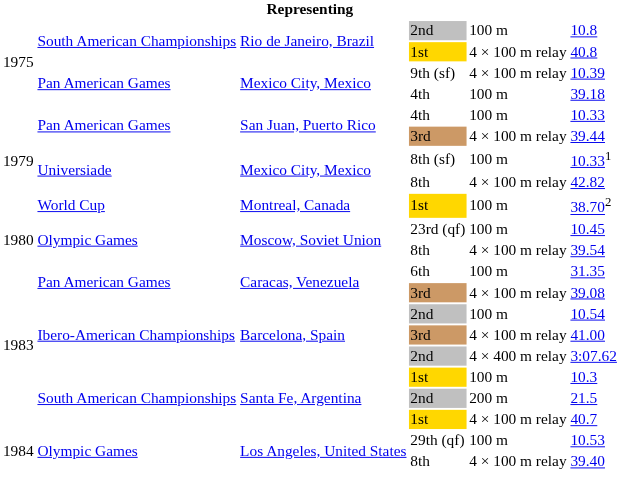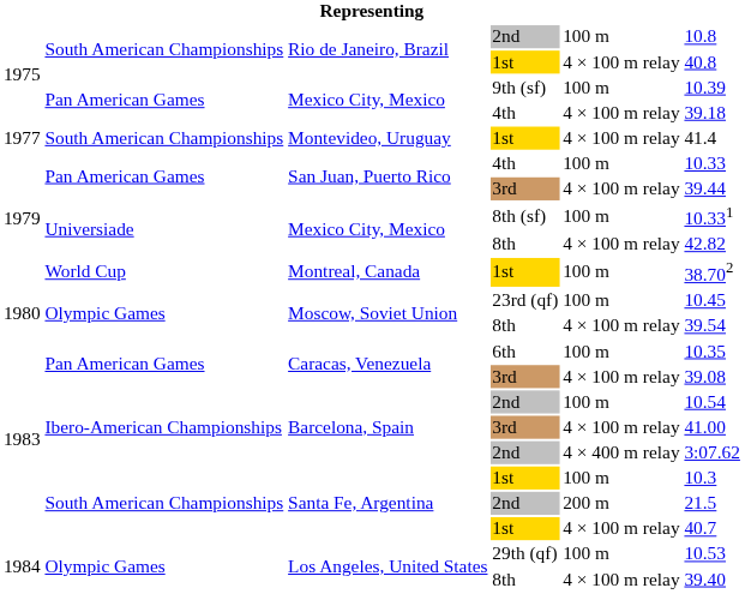Mexico City, Mexico / 9th (sf) | column 5: 4 × 100 m relay -> 100 m
Mexico City, Mexico / 4th | column 5: 100 m -> 4 × 100 m relay
+ row: 1977 | South American Championships | Montevideo, Uruguay | 1st | 4 × 100 m relay | 41.4
Caracas, Venezuela / 6th | column 6: 31.35 -> 10.35
